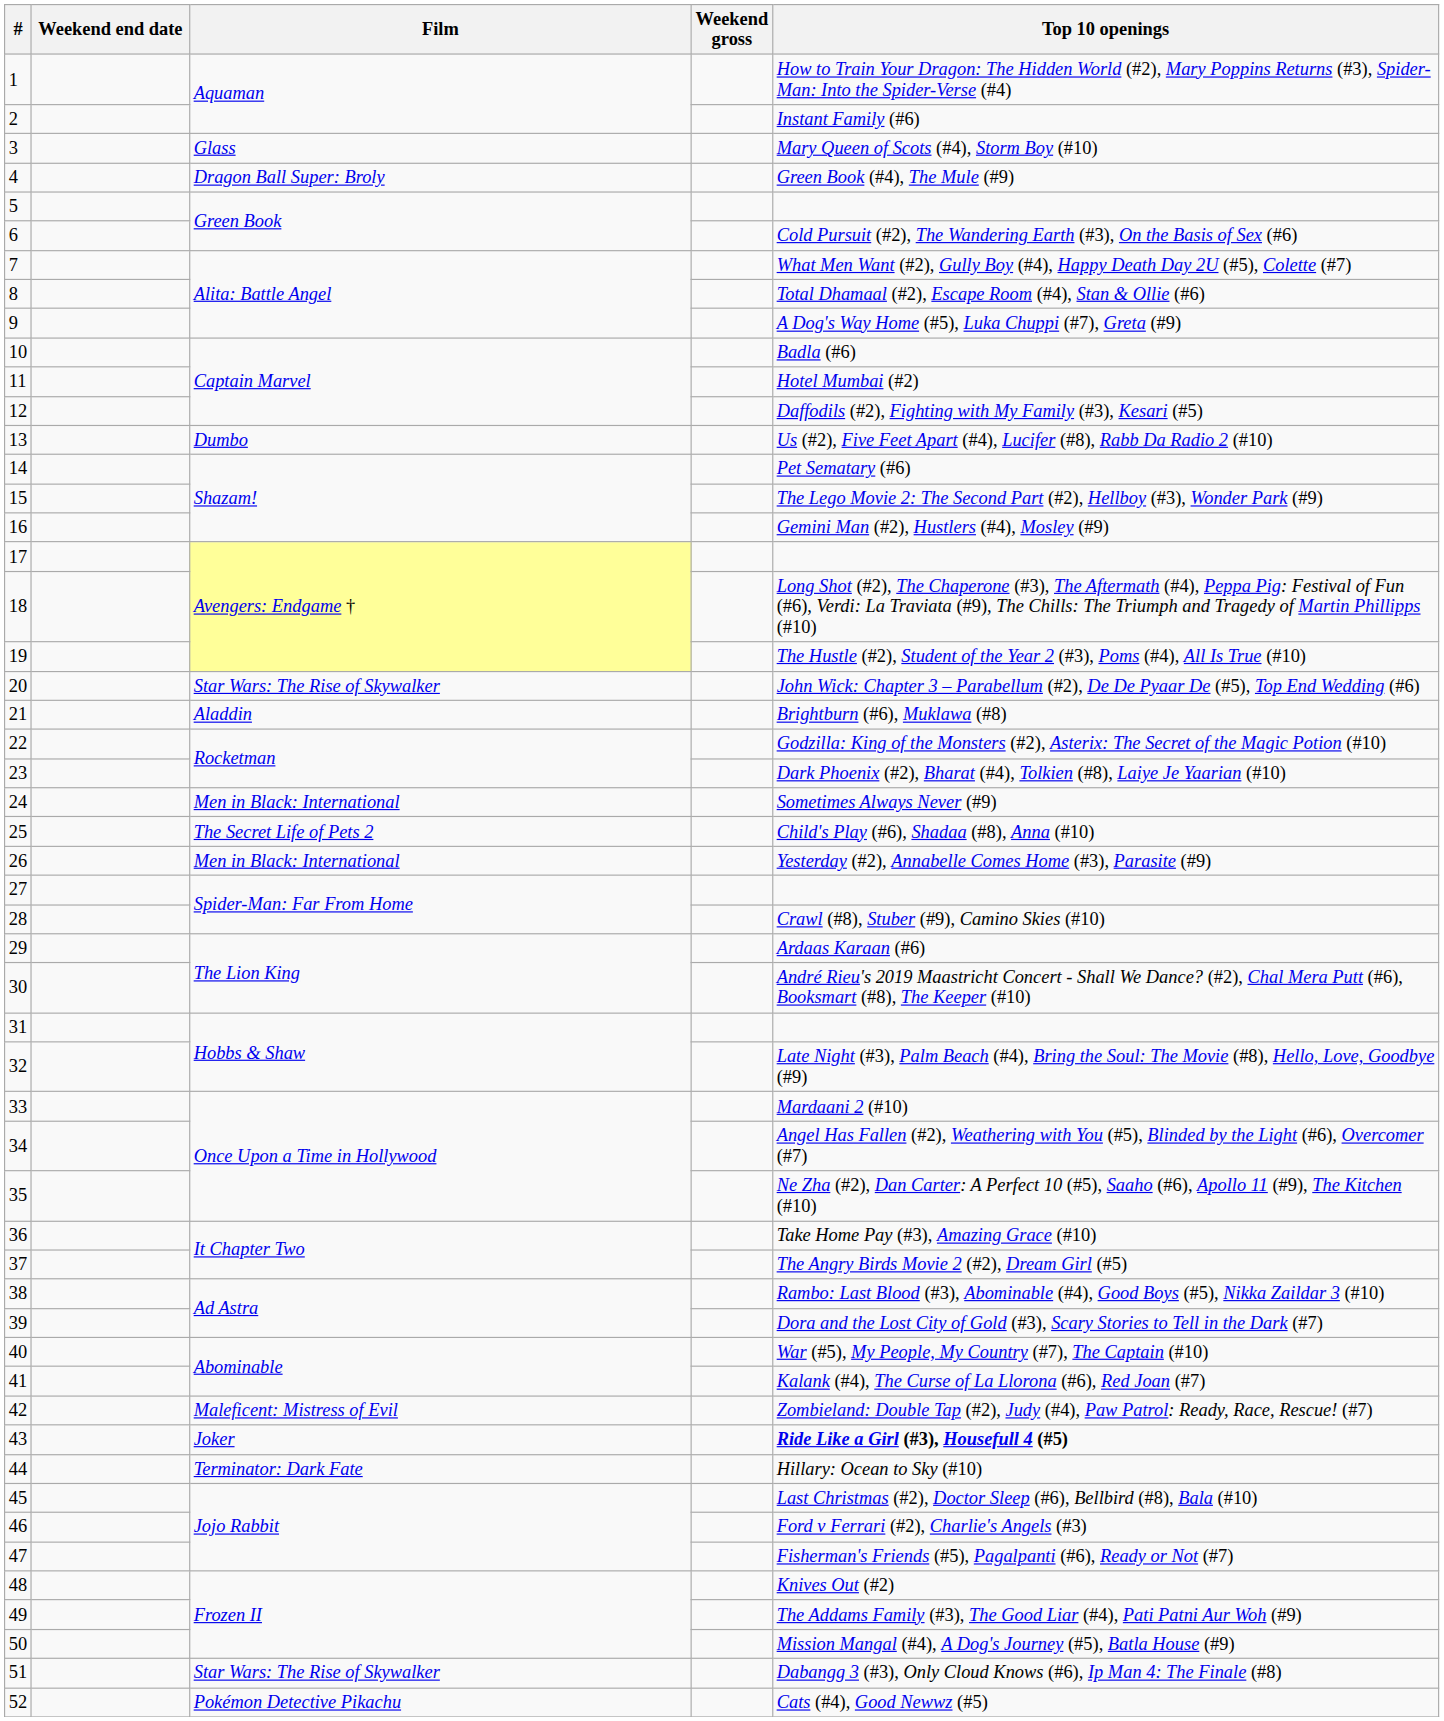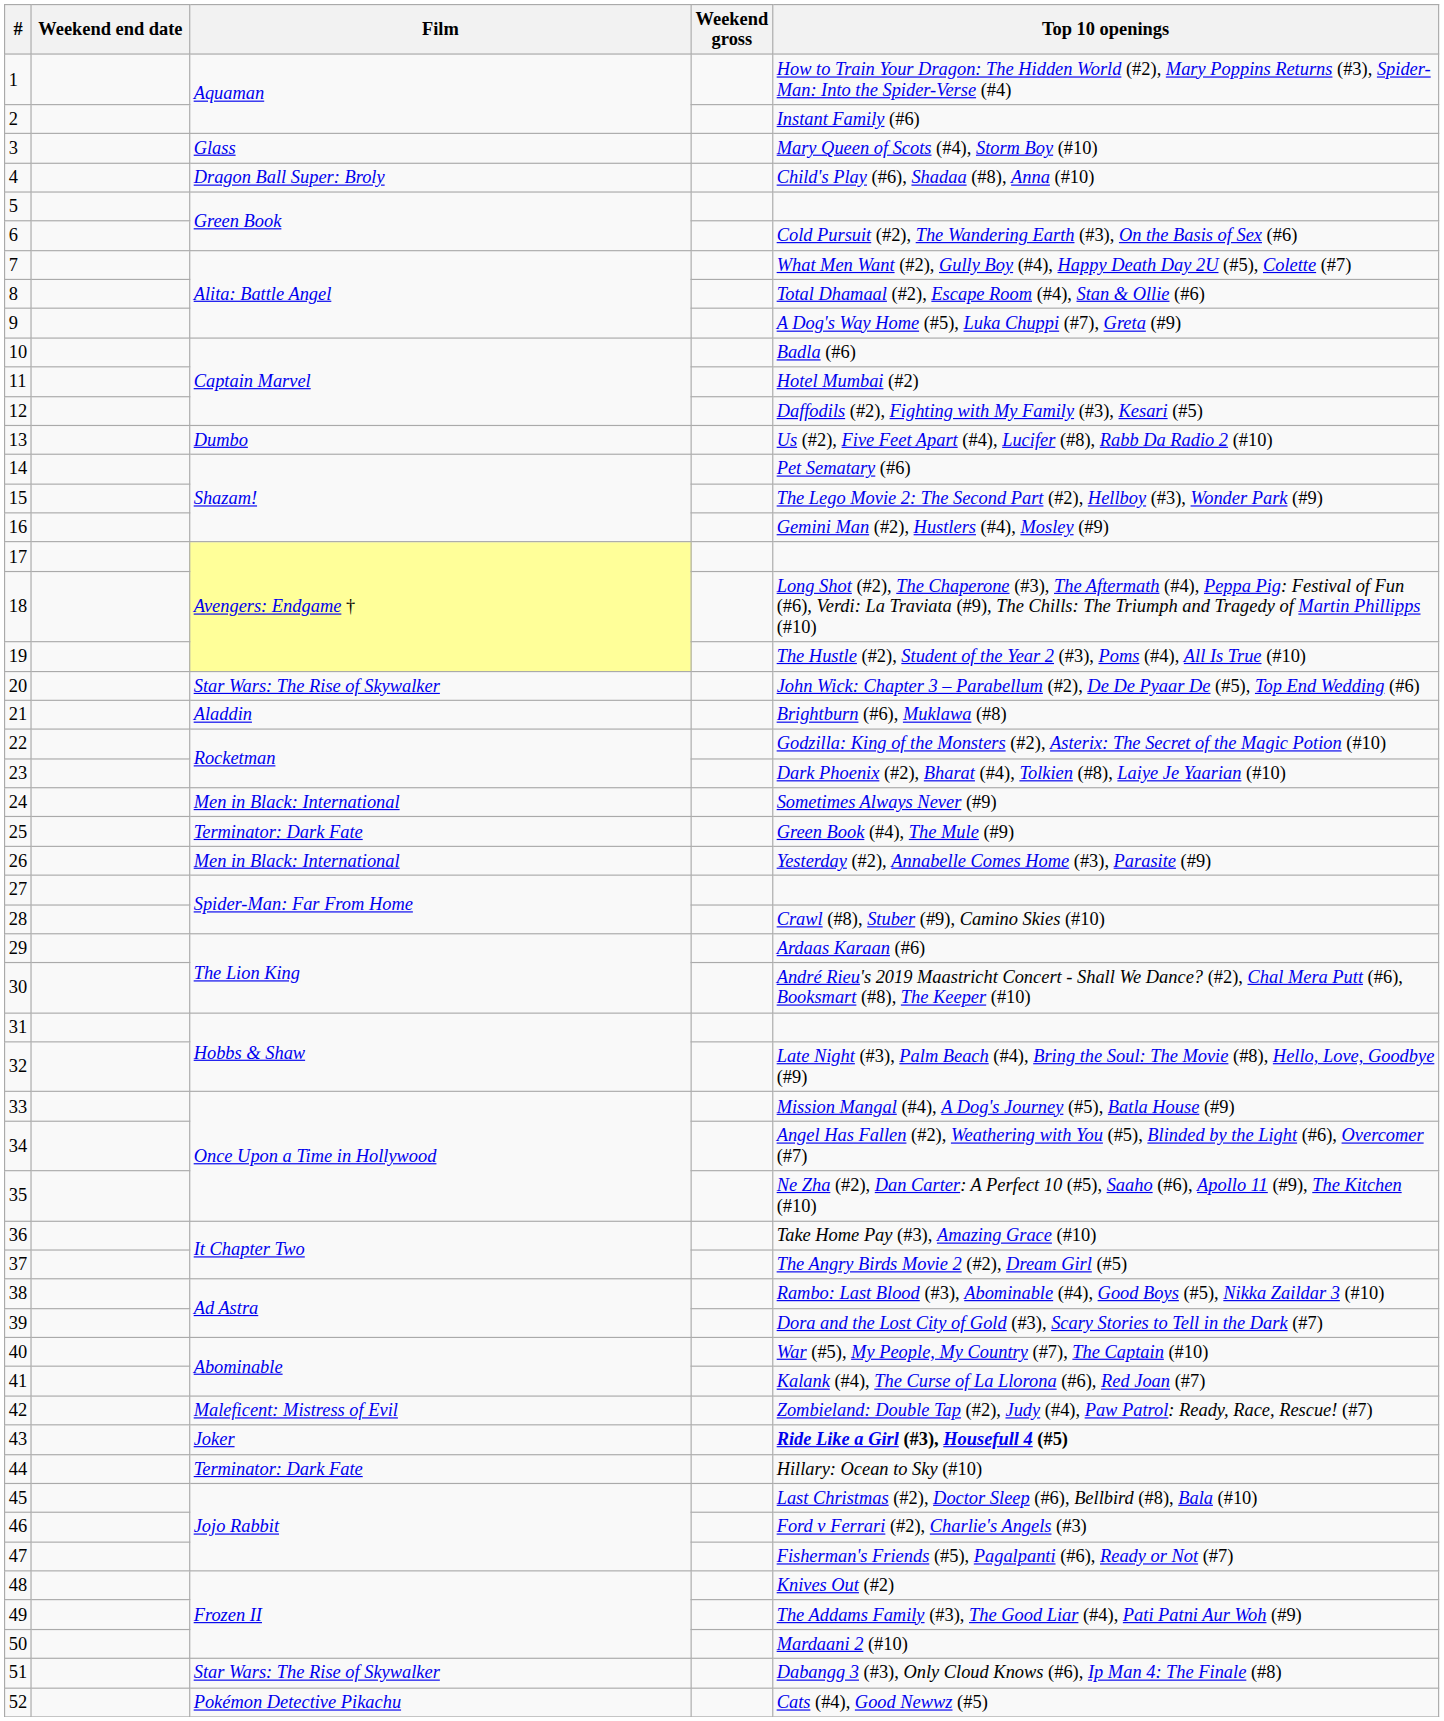4 | Top 10 openings: Green Book (#4), The Mule (#9) -> Child's Play (#6), Shadaa (#8), Anna (#10)
25 | Film: The Secret Life of Pets 2 -> Terminator: Dark Fate
25 | Top 10 openings: Child's Play (#6), Shadaa (#8), Anna (#10) -> Green Book (#4), The Mule (#9)
33 | Top 10 openings: Mardaani 2 (#10) -> Mission Mangal (#4), A Dog's Journey (#5), Batla House (#9)
50 | Top 10 openings: Mission Mangal (#4), A Dog's Journey (#5), Batla House (#9) -> Mardaani 2 (#10)
